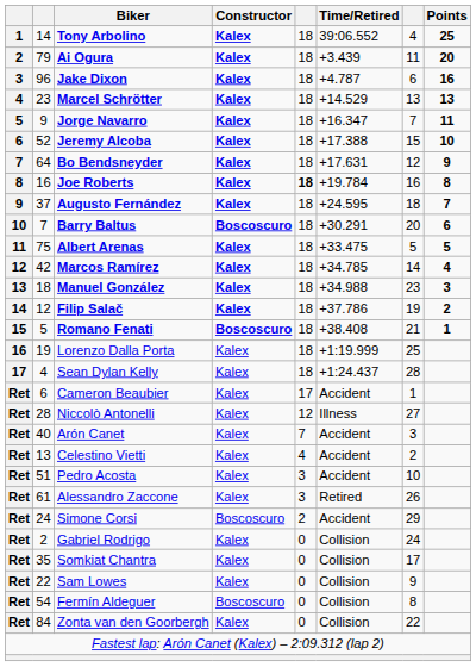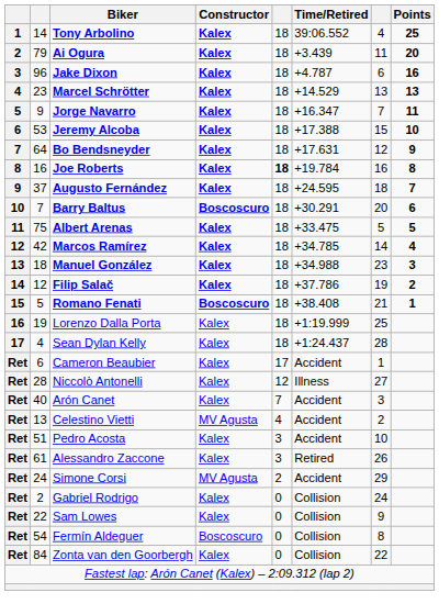Jeremy Alcoba | column 2: 52 -> 53
Celestino Vietti | Constructor: Kalex -> MV Agusta
Simone Corsi | Constructor: Boscoscuro -> MV Agusta
- row: Ret | 35 | Somkiat Chantra | Kalex | 0 | Collision | 17
